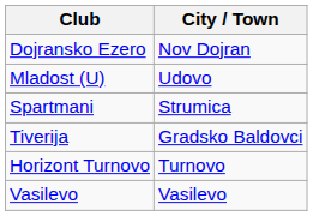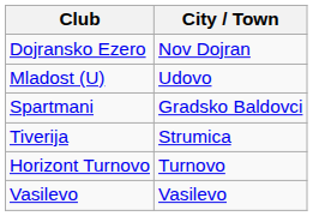Spartmani | City / Town: Strumica -> Gradsko Baldovci
Tiverija | City / Town: Gradsko Baldovci -> Strumica
